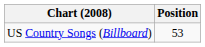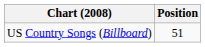US Country Songs (Billboard) | Position: 53 -> 51
